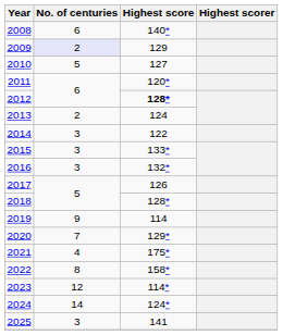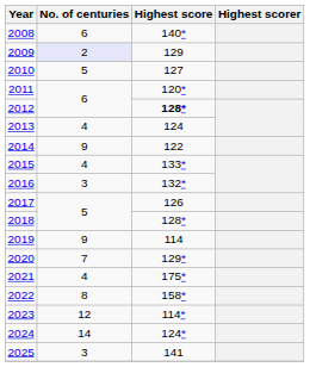2013 | No. of centuries: 2 -> 4
2014 | No. of centuries: 3 -> 9
2015 | No. of centuries: 3 -> 4
